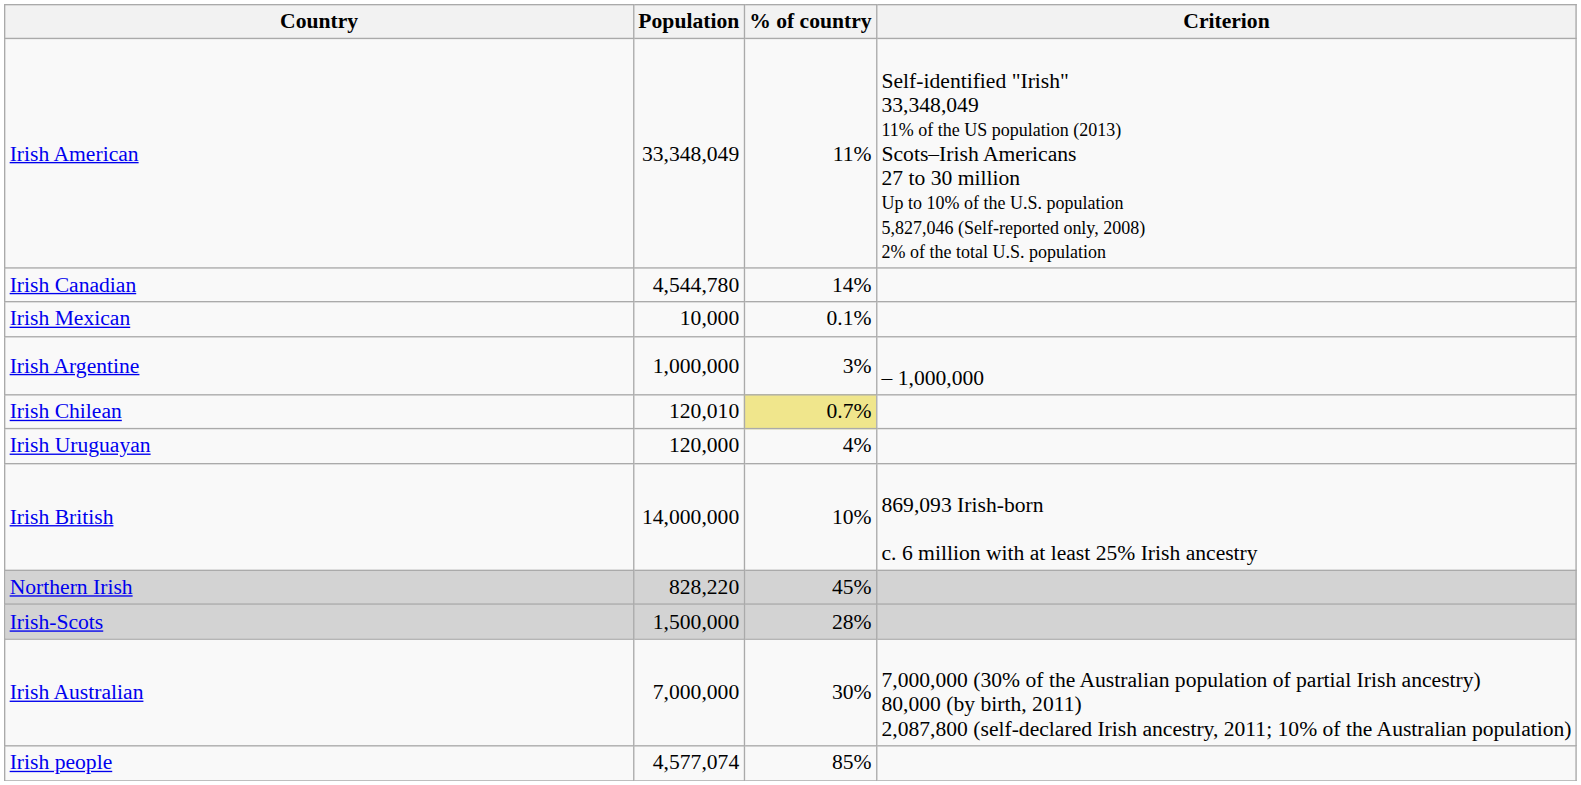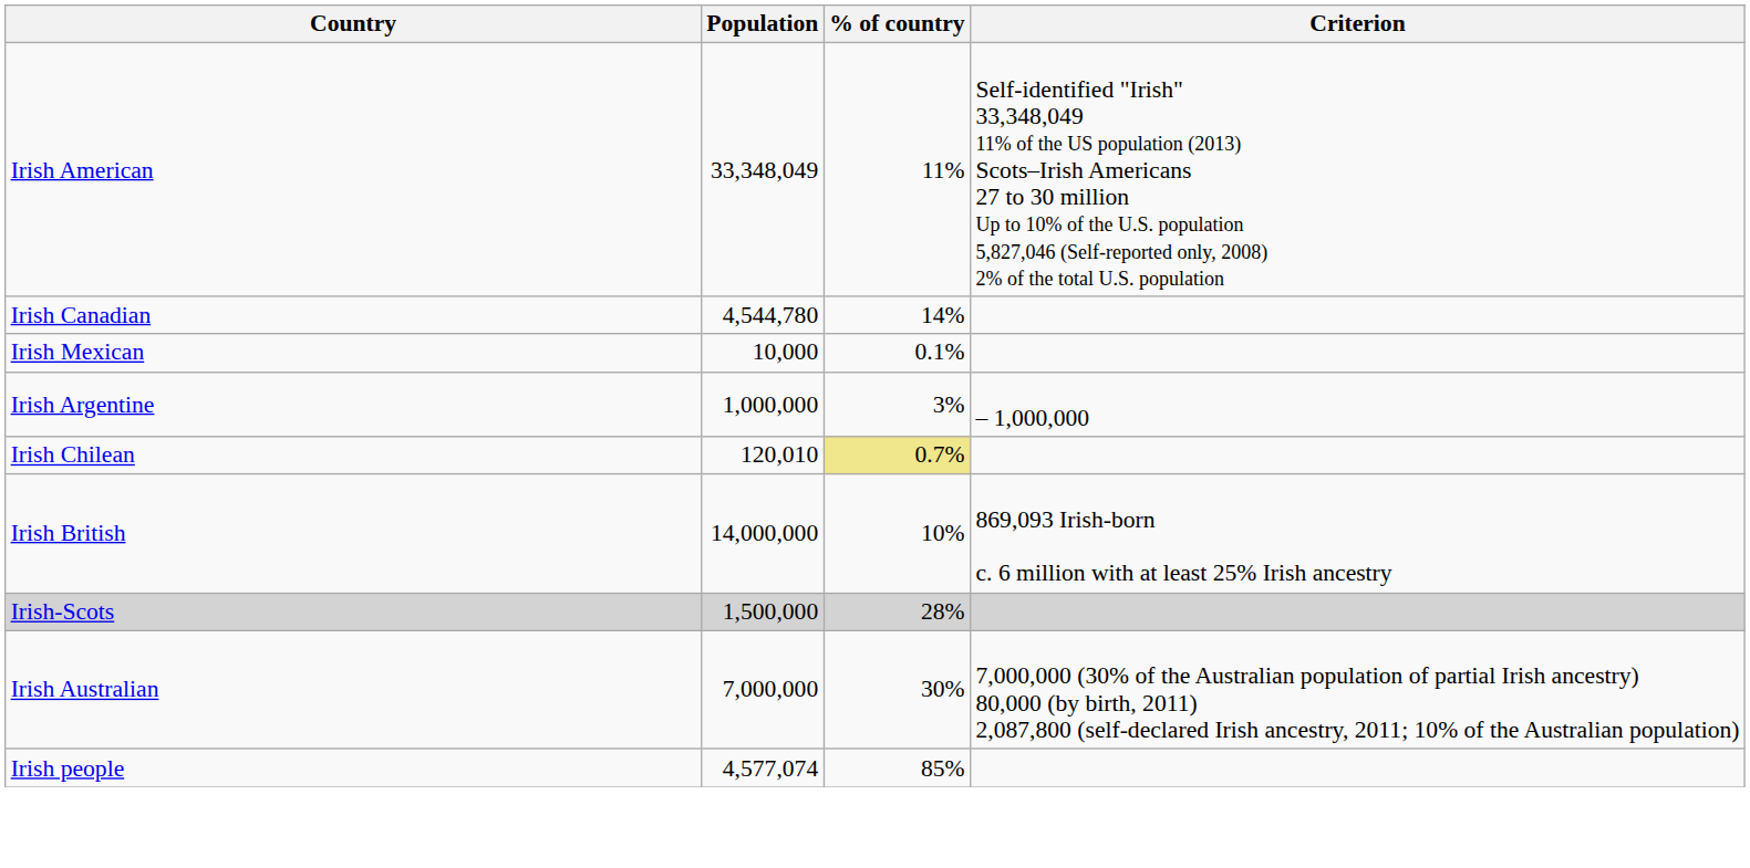- row: Irish Uruguayan | 120,000 | 4%
- row: Northern Irish | 828,220 | 45%
